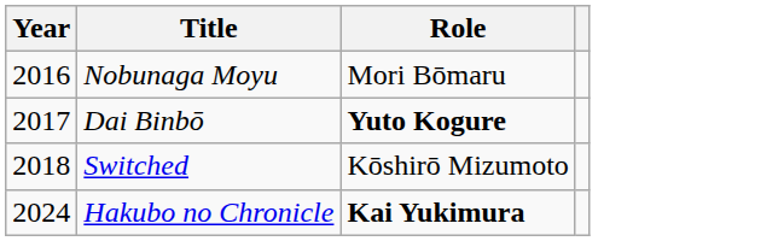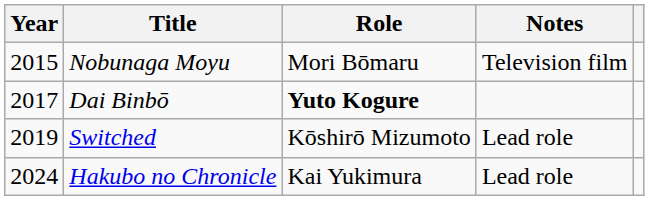+ column: Notes | Television film | Lead role | Lead role
Nobunaga Moyu | Year: 2016 -> 2015
Switched | Year: 2018 -> 2019
Hakubo no Chronicle | Role: bold -> normal
